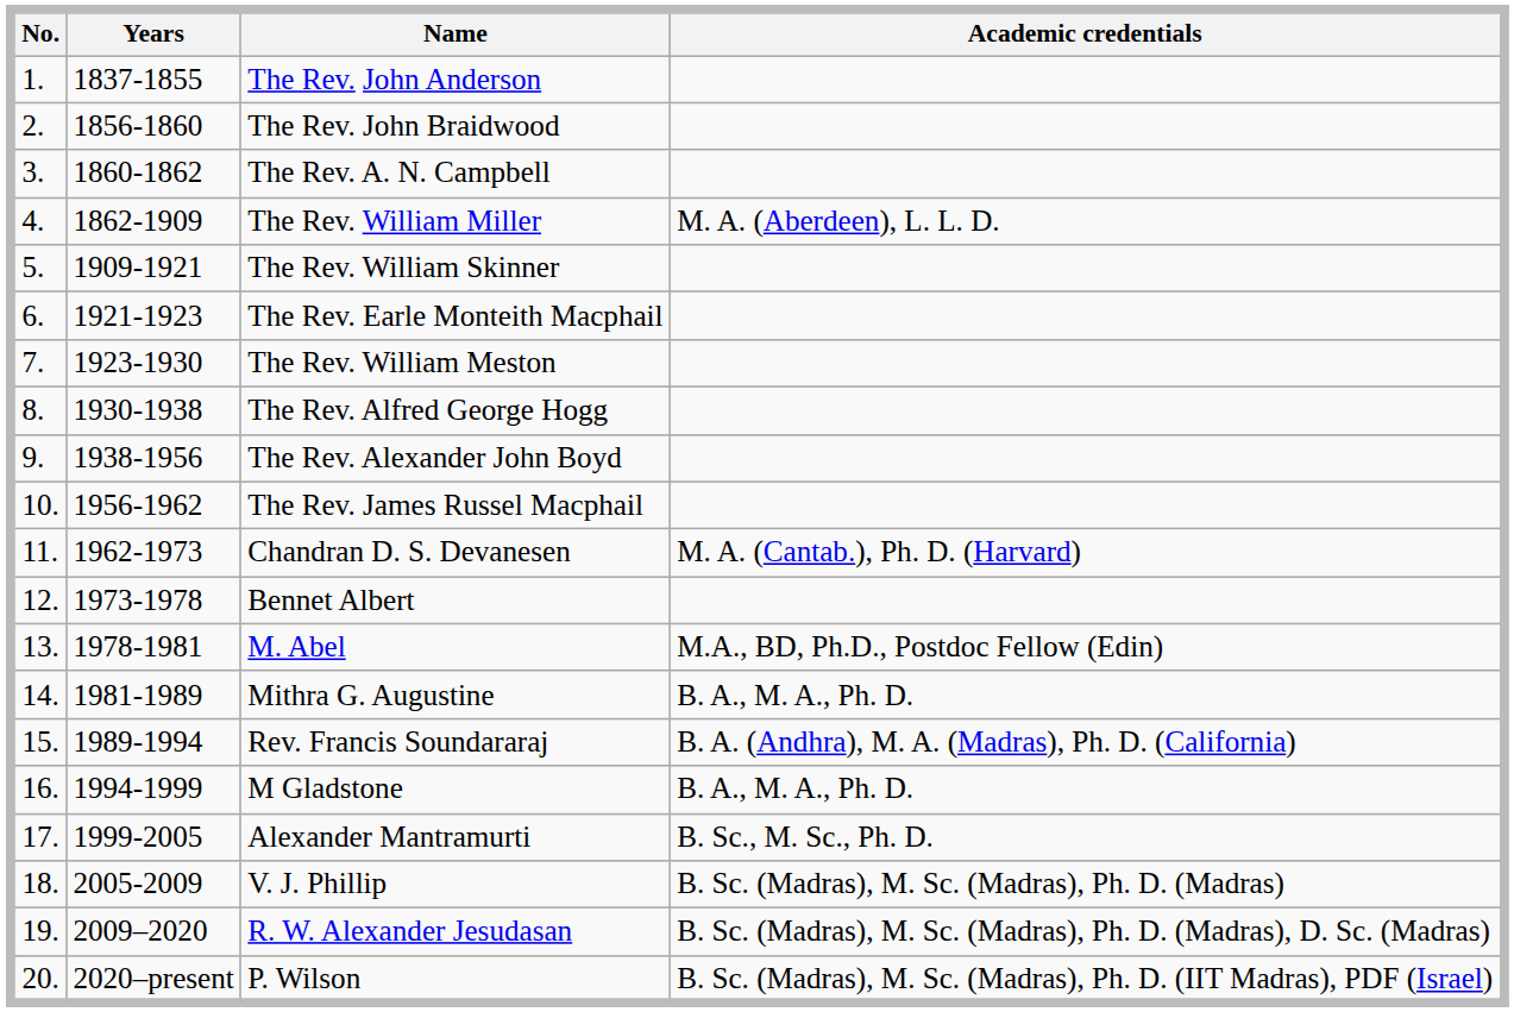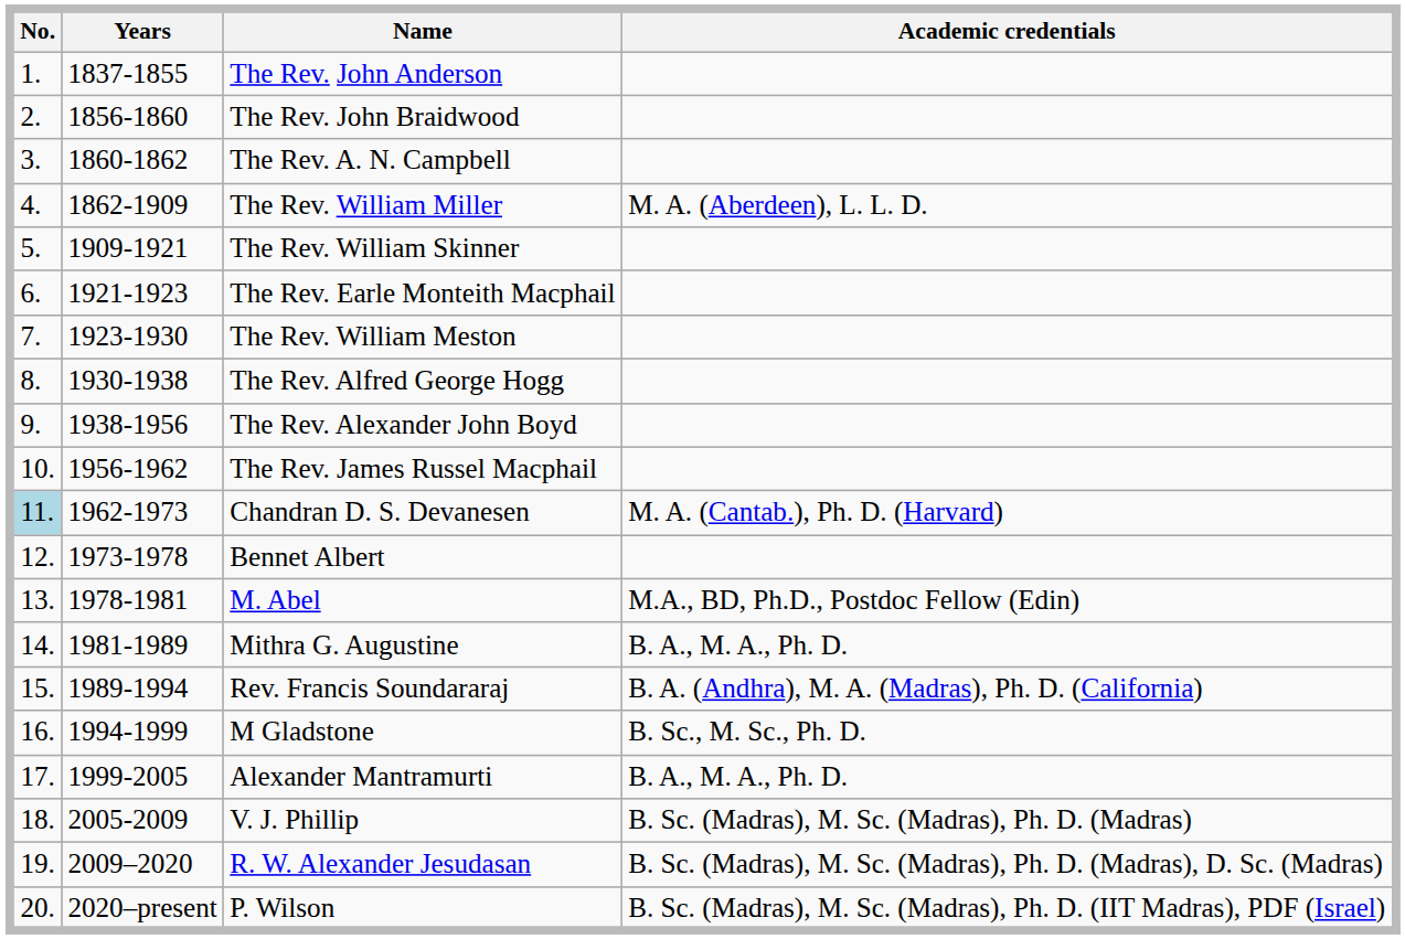Chandran D. S. Devanesen | No.: no background -> lightblue background
M Gladstone | Academic credentials: B. A., M. A., Ph. D. -> B. Sc., M. Sc., Ph. D.
Alexander Mantramurti | Academic credentials: B. Sc., M. Sc., Ph. D. -> B. A., M. A., Ph. D.
